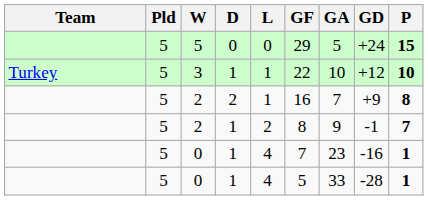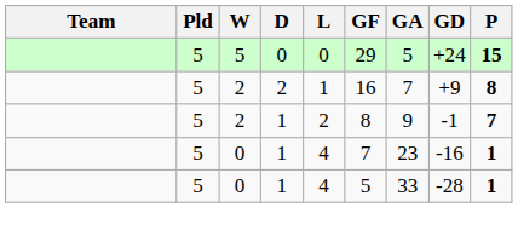- row: Turkey | 5 | 3 | 1 | 1 | 22 | 10 | +12 | 10
